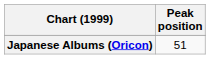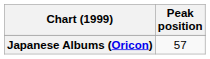Japanese Albums (Oricon) | Peak position: 51 -> 57
